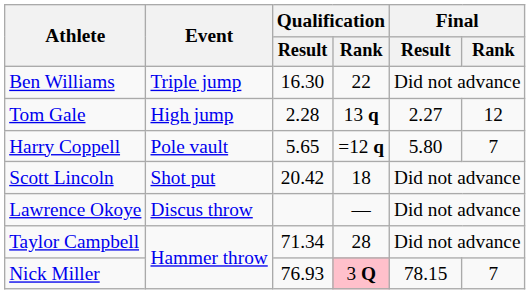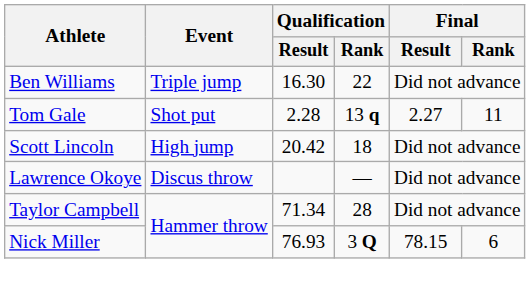Tom Gale | Event: High jump -> Shot put
Tom Gale | Final / Rank: 12 -> 11
- row: Harry Coppell | Pole vault | 5.65 | =12 q | 5.80 | 7
Scott Lincoln | Event: Shot put -> High jump
Nick Miller | Qualification / Rank: pink background -> no background
Nick Miller | Final / Rank: 7 -> 6
